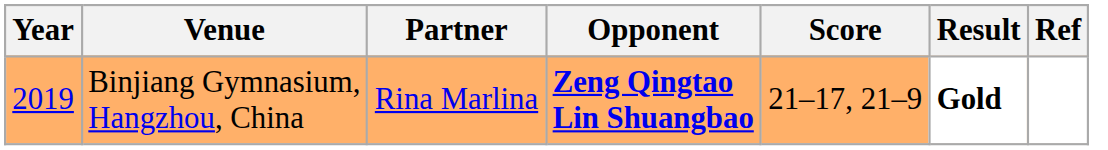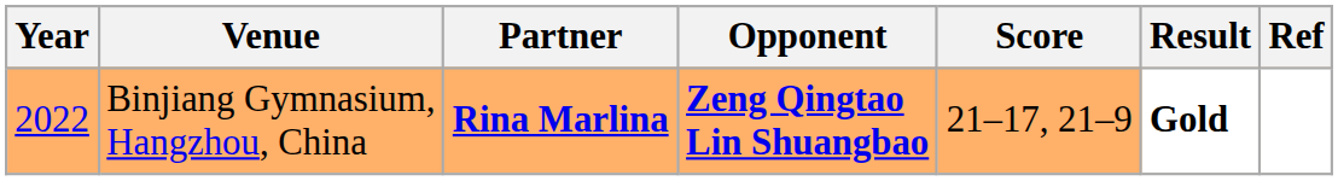Binjiang Gymnasium, Hangzhou, China | Year: 2019 -> 2022
Binjiang Gymnasium, Hangzhou, China | Partner: normal -> bold
